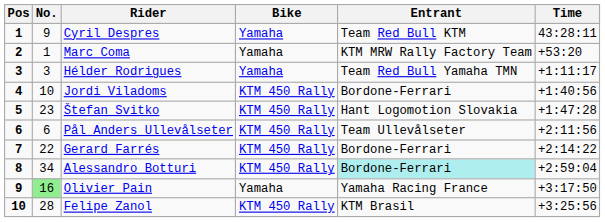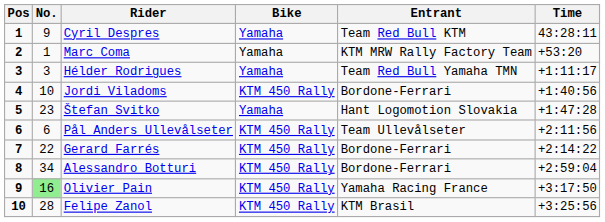Štefan Svitko | Bike: KTM 450 Rally -> Yamaha
Alessandro Botturi | Entrant: paleturquoise background -> no background
Olivier Pain | Bike: Yamaha -> KTM 450 Rally
